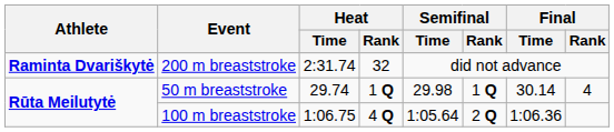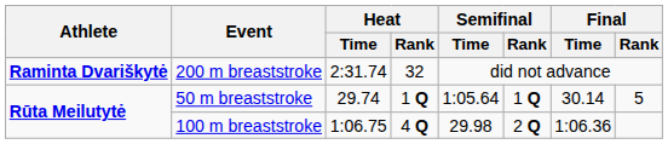50 m breaststroke | Semifinal / Time: 29.98 -> 1:05.64
50 m breaststroke | Final / Rank: 4 -> 5
100 m breaststroke | Semifinal / Time: 1:05.64 -> 29.98
